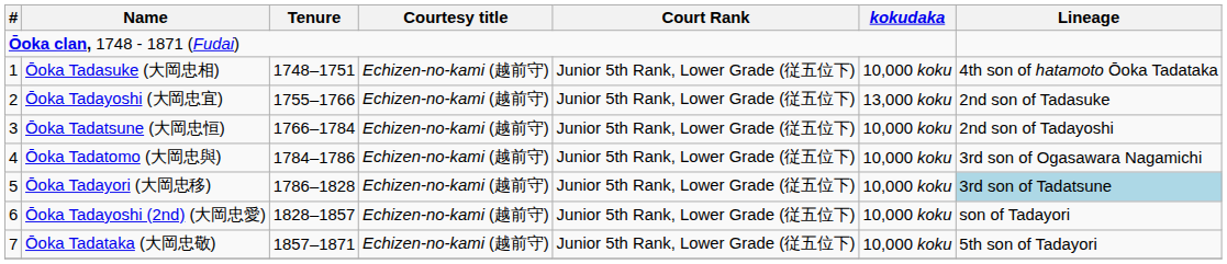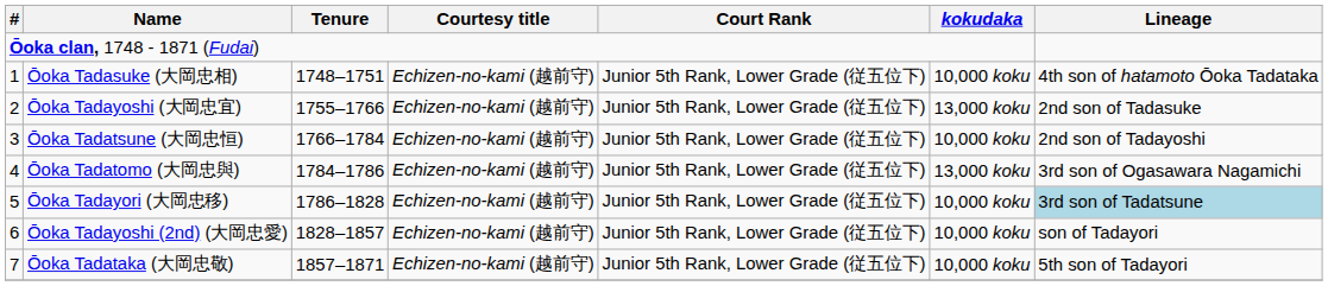Ōoka Tadatomo (大岡忠與) | kokudaka: 10,000 koku -> 13,000 koku
